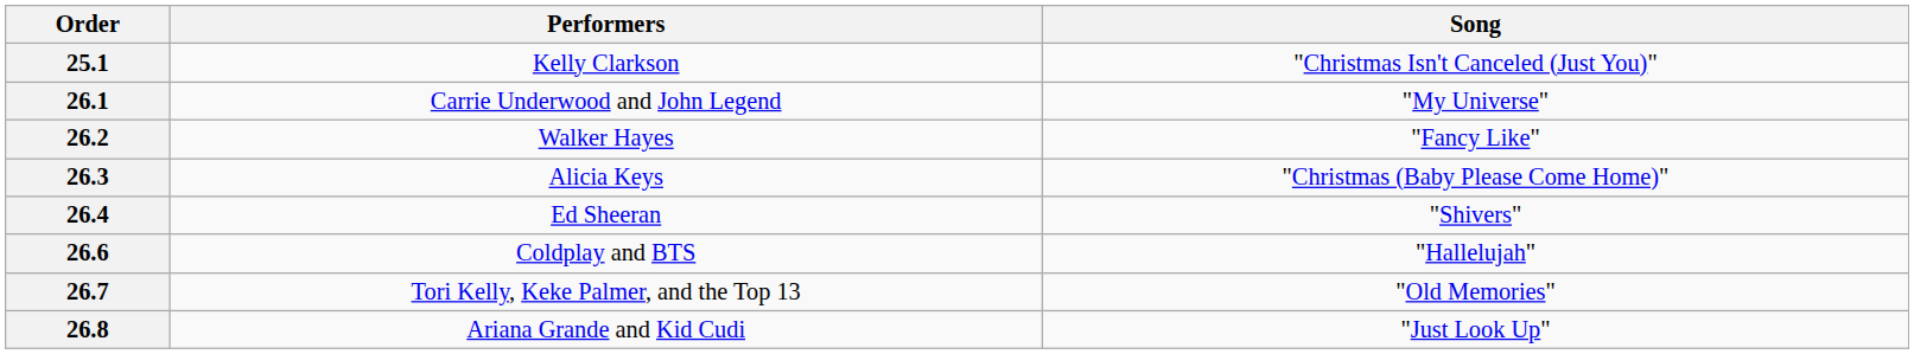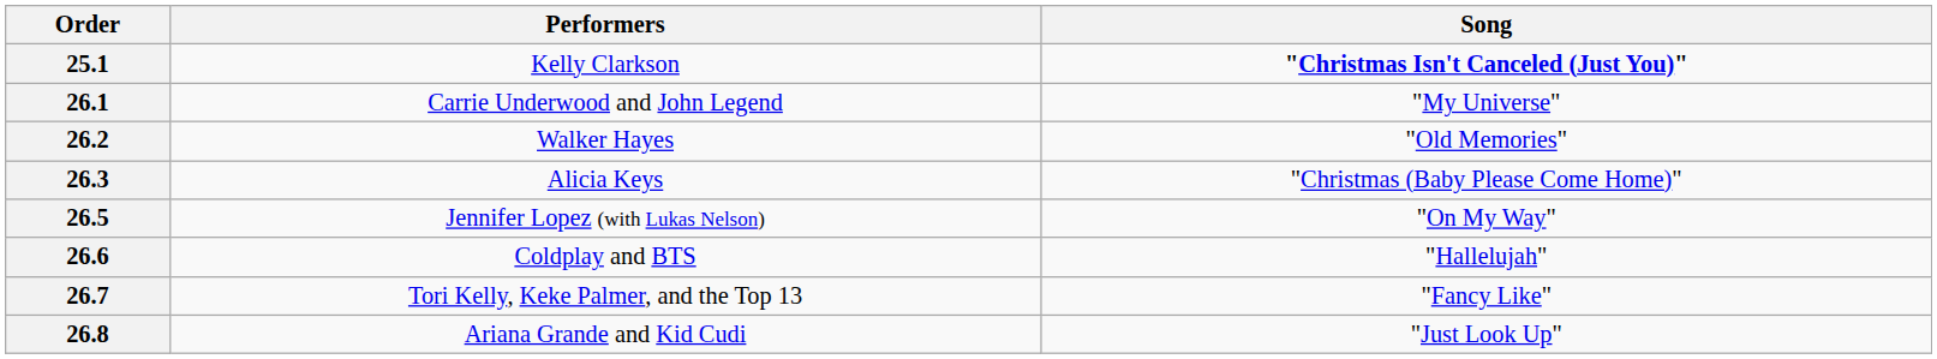25.1 | Song: normal -> bold
26.2 | Song: "Fancy Like" -> "Old Memories"
- row: 26.4 | Ed Sheeran | "Shivers"
+ row: 26.5 | Jennifer Lopez (with Lukas Nelson) | "On My Way"
26.7 | Song: "Old Memories" -> "Fancy Like"
